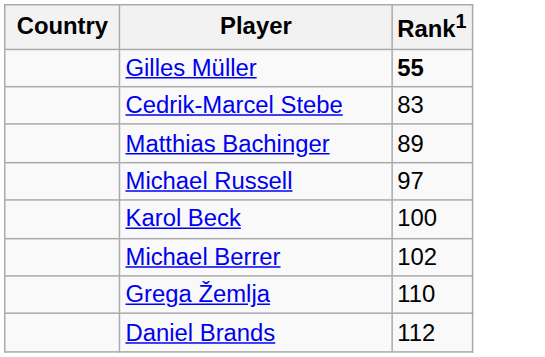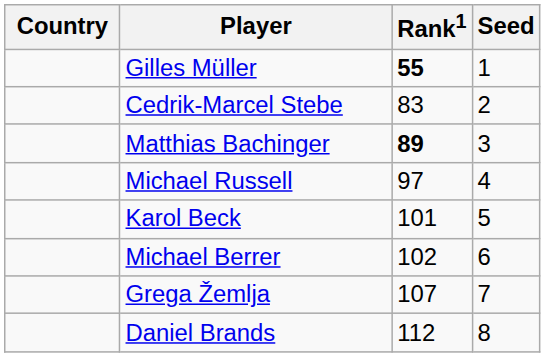+ column: Seed | 1 | 2 | 3 | 4 | 5 | 6 | 7 | 8
Matthias Bachinger | Rank1: normal -> bold
Karol Beck | Rank1: 100 -> 101
Grega Žemlja | Rank1: 110 -> 107
